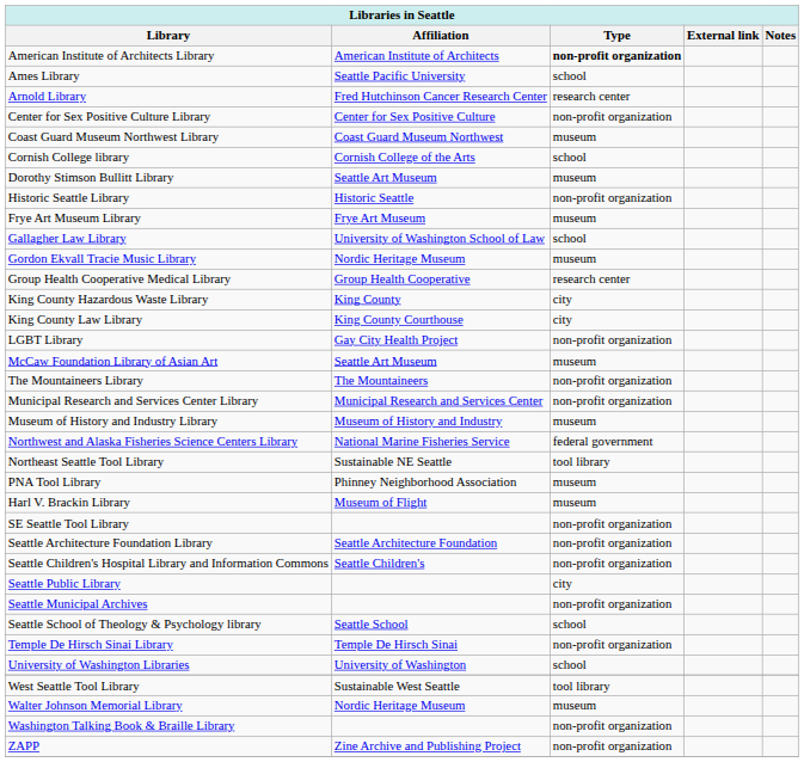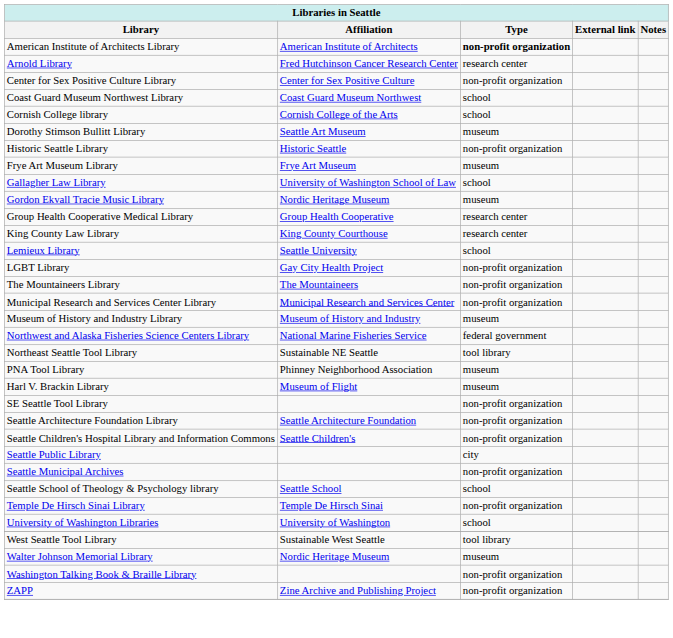- row: Ames Library | Seattle Pacific University | school
Coast Guard Museum Northwest Library | Type: museum -> school
- row: King County Hazardous Waste Library | King County | city
King County Law Library | Type: city -> research center
+ row: Lemieux Library | Seattle University | school
- row: McCaw Foundation Library of Asian Art | Seattle Art Museum | museum
